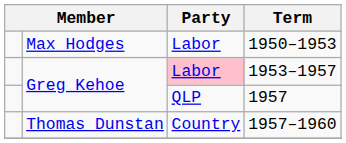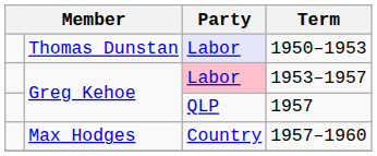1950–1953 | column 2: Max Hodges -> Thomas Dunstan
1950–1953 | Party: no background -> lavender background
1957–1960 | column 2: Thomas Dunstan -> Max Hodges
